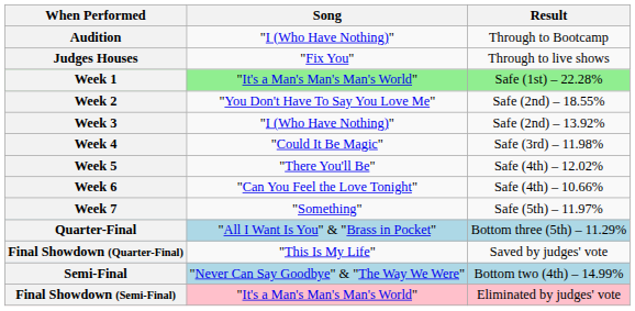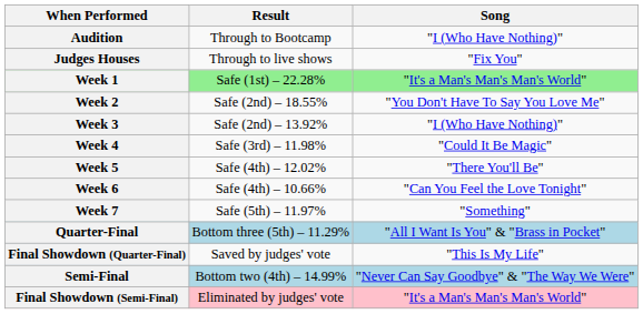columns swapped: Song <-> Result
